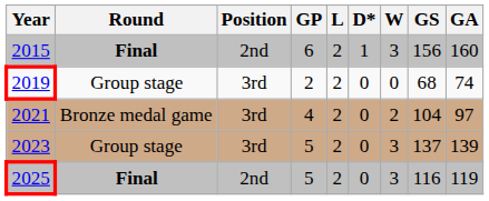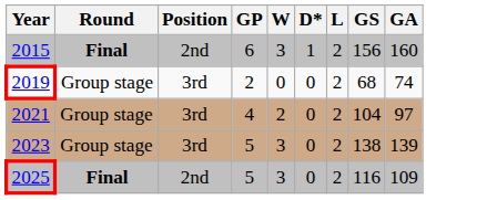columns swapped: W <-> L
2021 | Round: Bronze medal game -> Group stage
2023 | GS: 137 -> 138
2025 | GA: 119 -> 109
